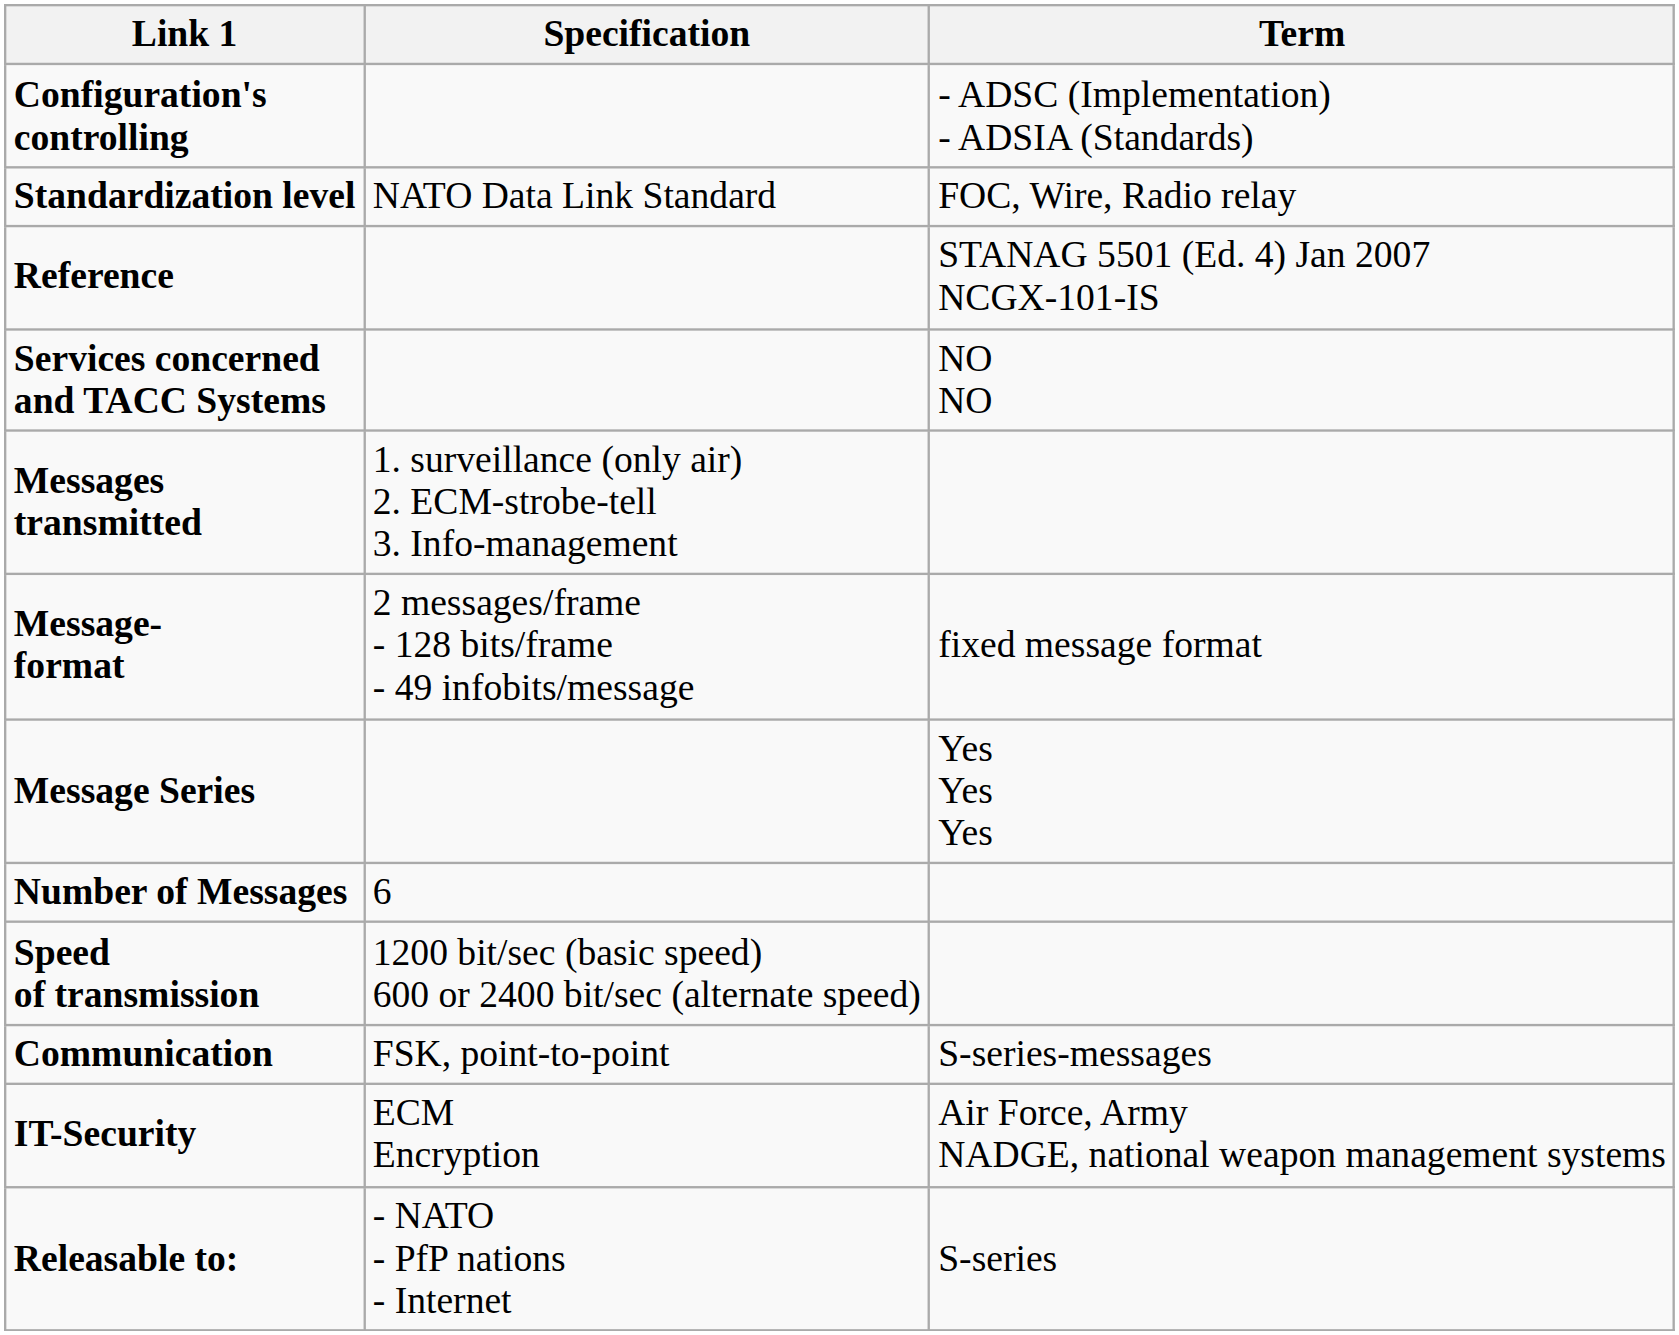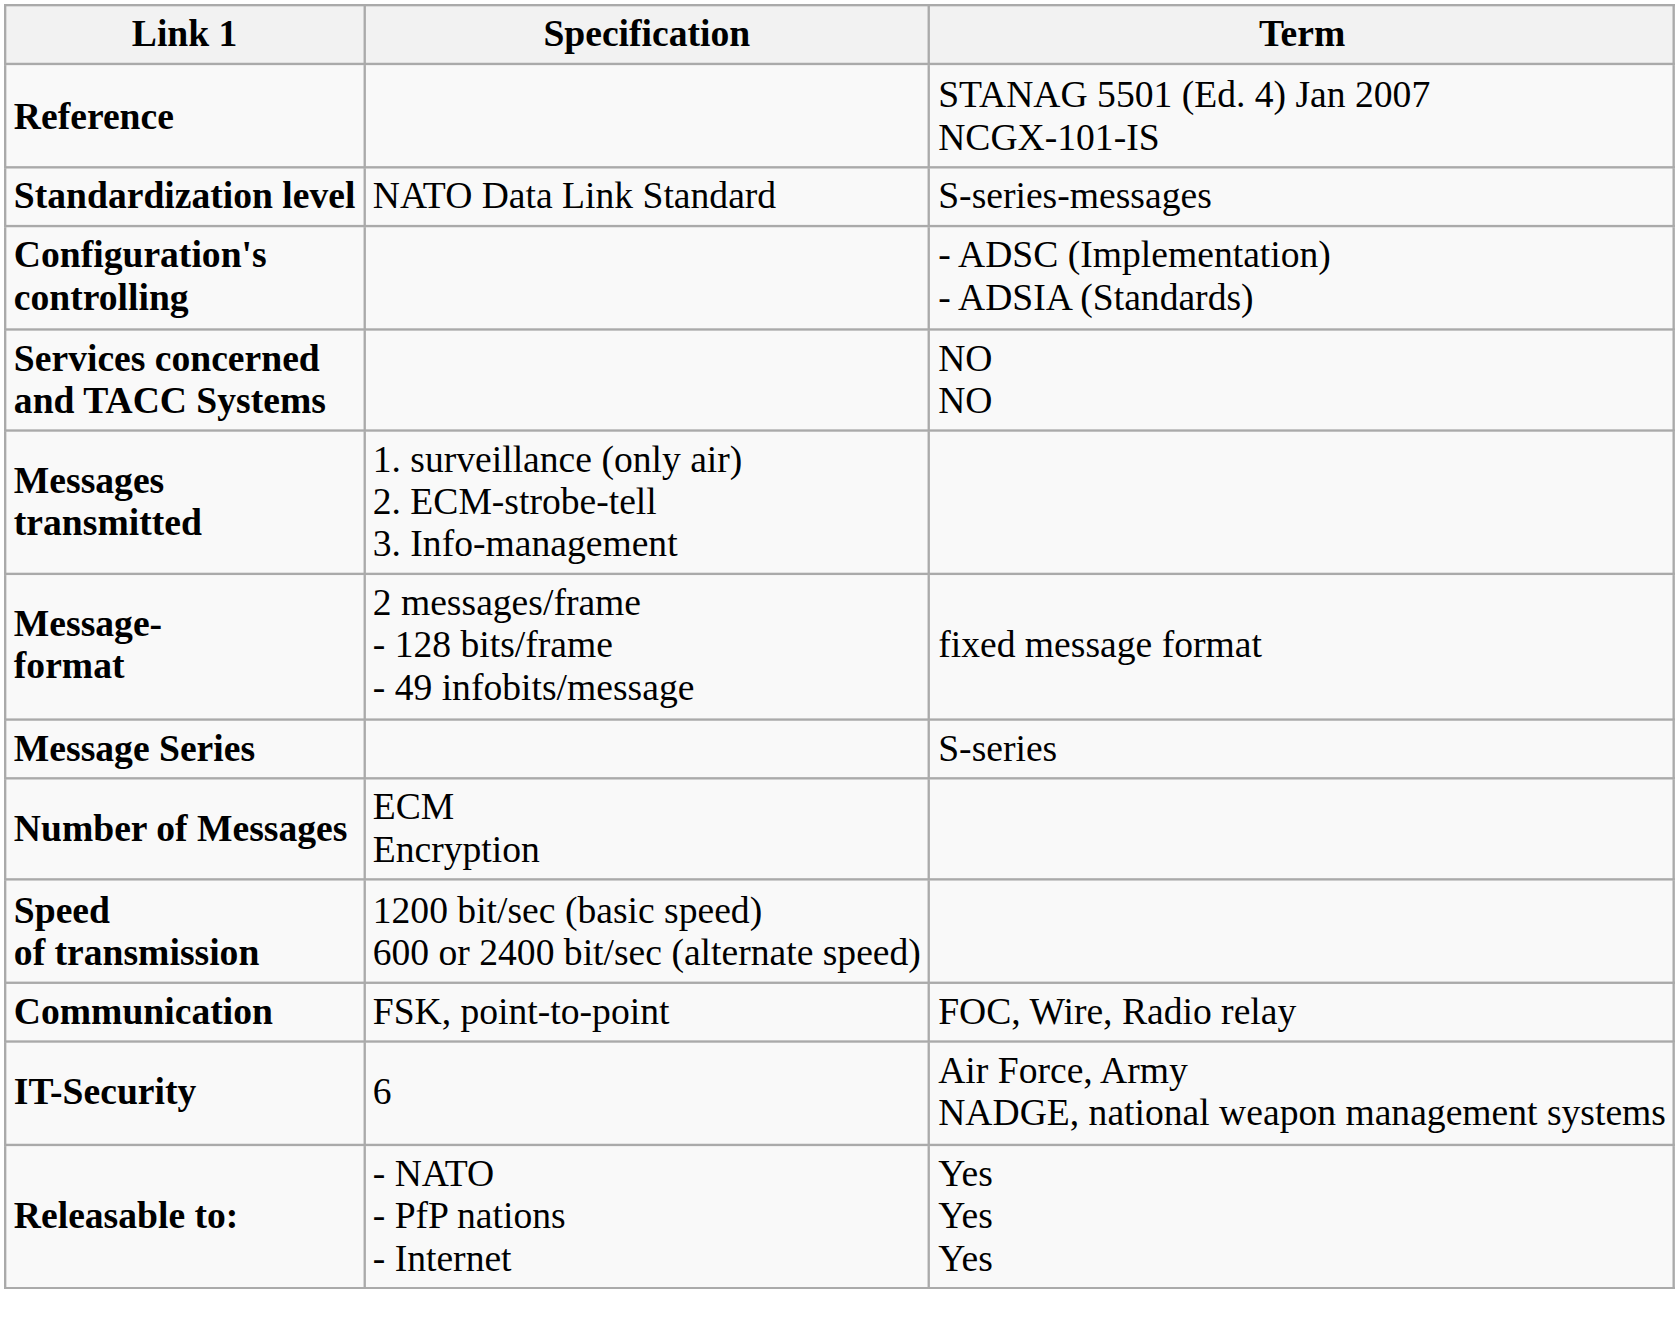rows swapped: Reference <-> Configuration's controlling
Standardization level | Term: FOC, Wire, Radio relay -> S-series-messages
Message Series | Term: Yes Yes Yes -> S-series
Number of Messages | Specification: 6 -> ECM Encryption
Communication | Term: S-series-messages -> FOC, Wire, Radio relay
IT-Security | Specification: ECM Encryption -> 6
Releasable to: | Term: S-series -> Yes Yes Yes
